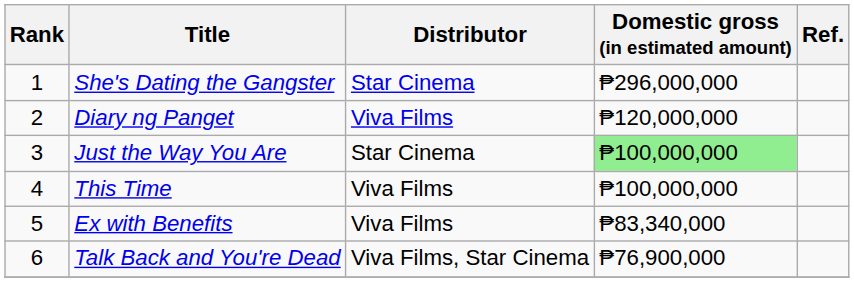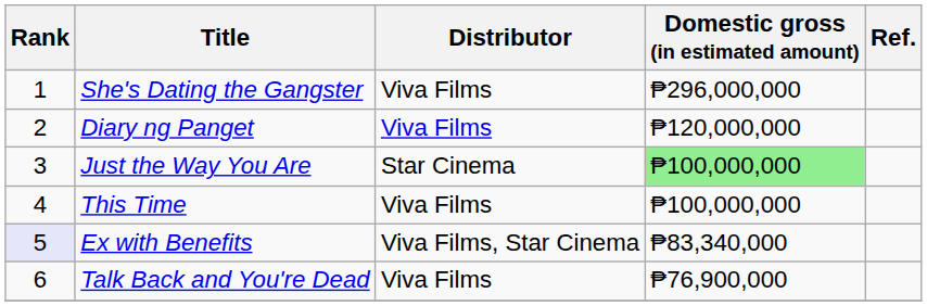She's Dating the Gangster | Distributor: Star Cinema -> Viva Films
Ex with Benefits | Rank: no background -> lavender background
Ex with Benefits | Distributor: Viva Films -> Viva Films, Star Cinema
Talk Back and You're Dead | Distributor: Viva Films, Star Cinema -> Viva Films
